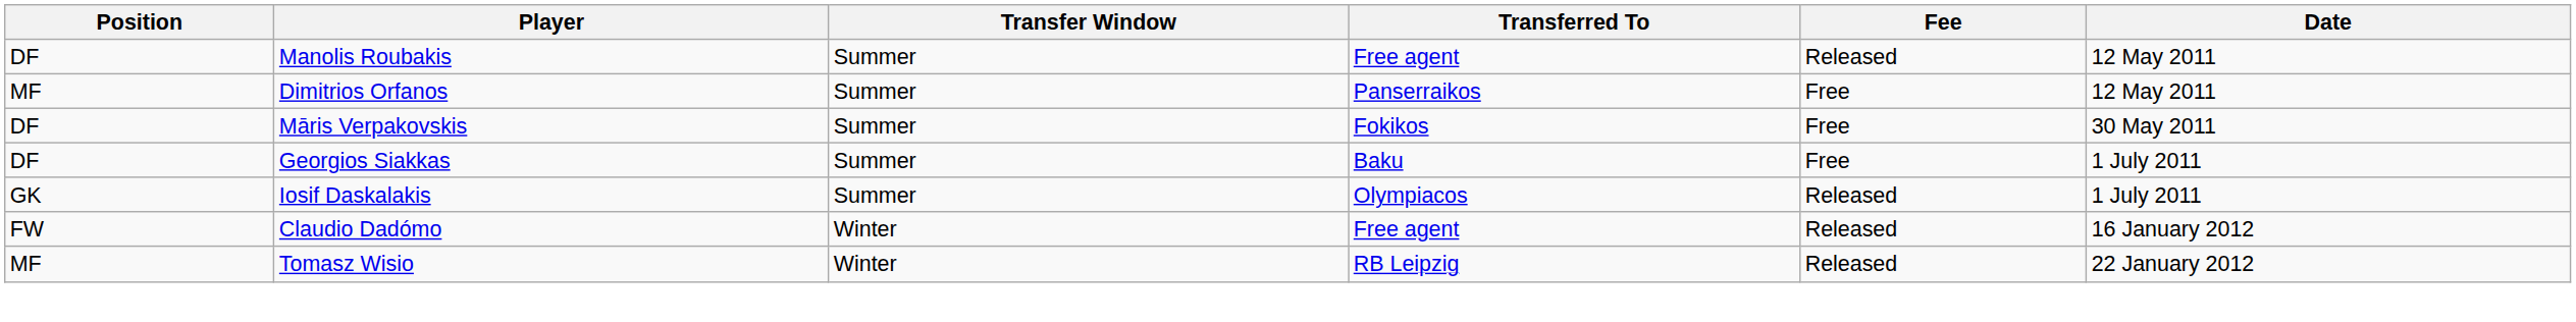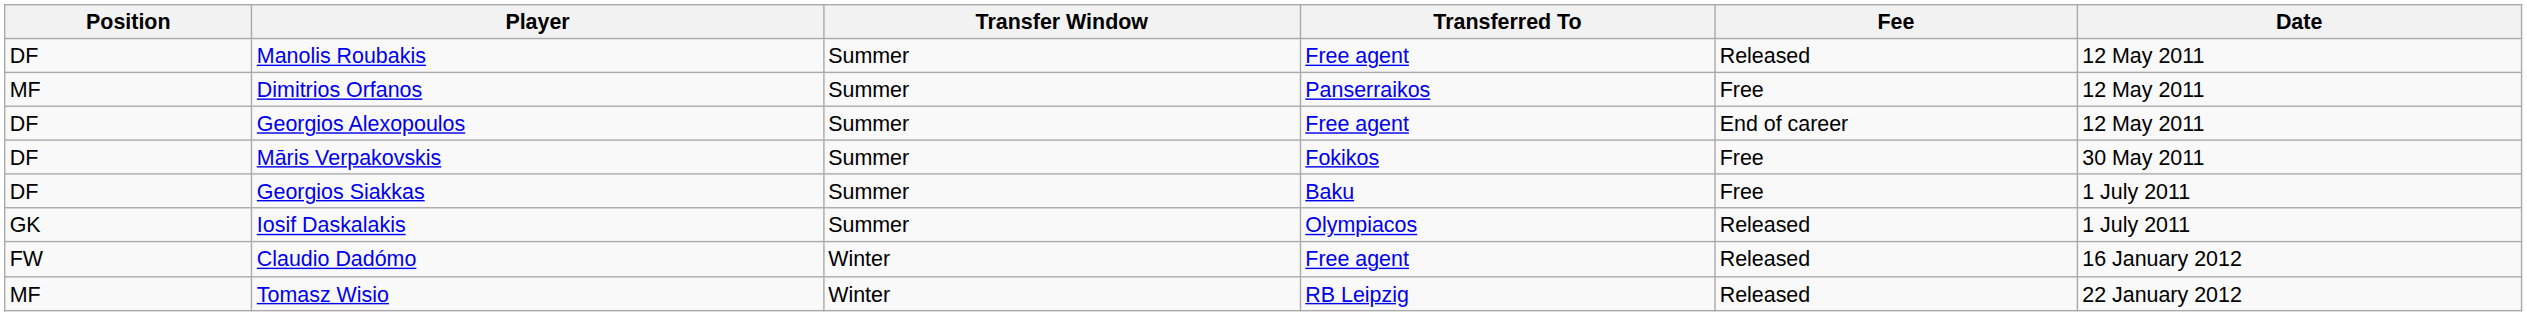+ row: DF | Georgios Alexopoulos | Summer | Free agent | End of career | 12 May 2011
